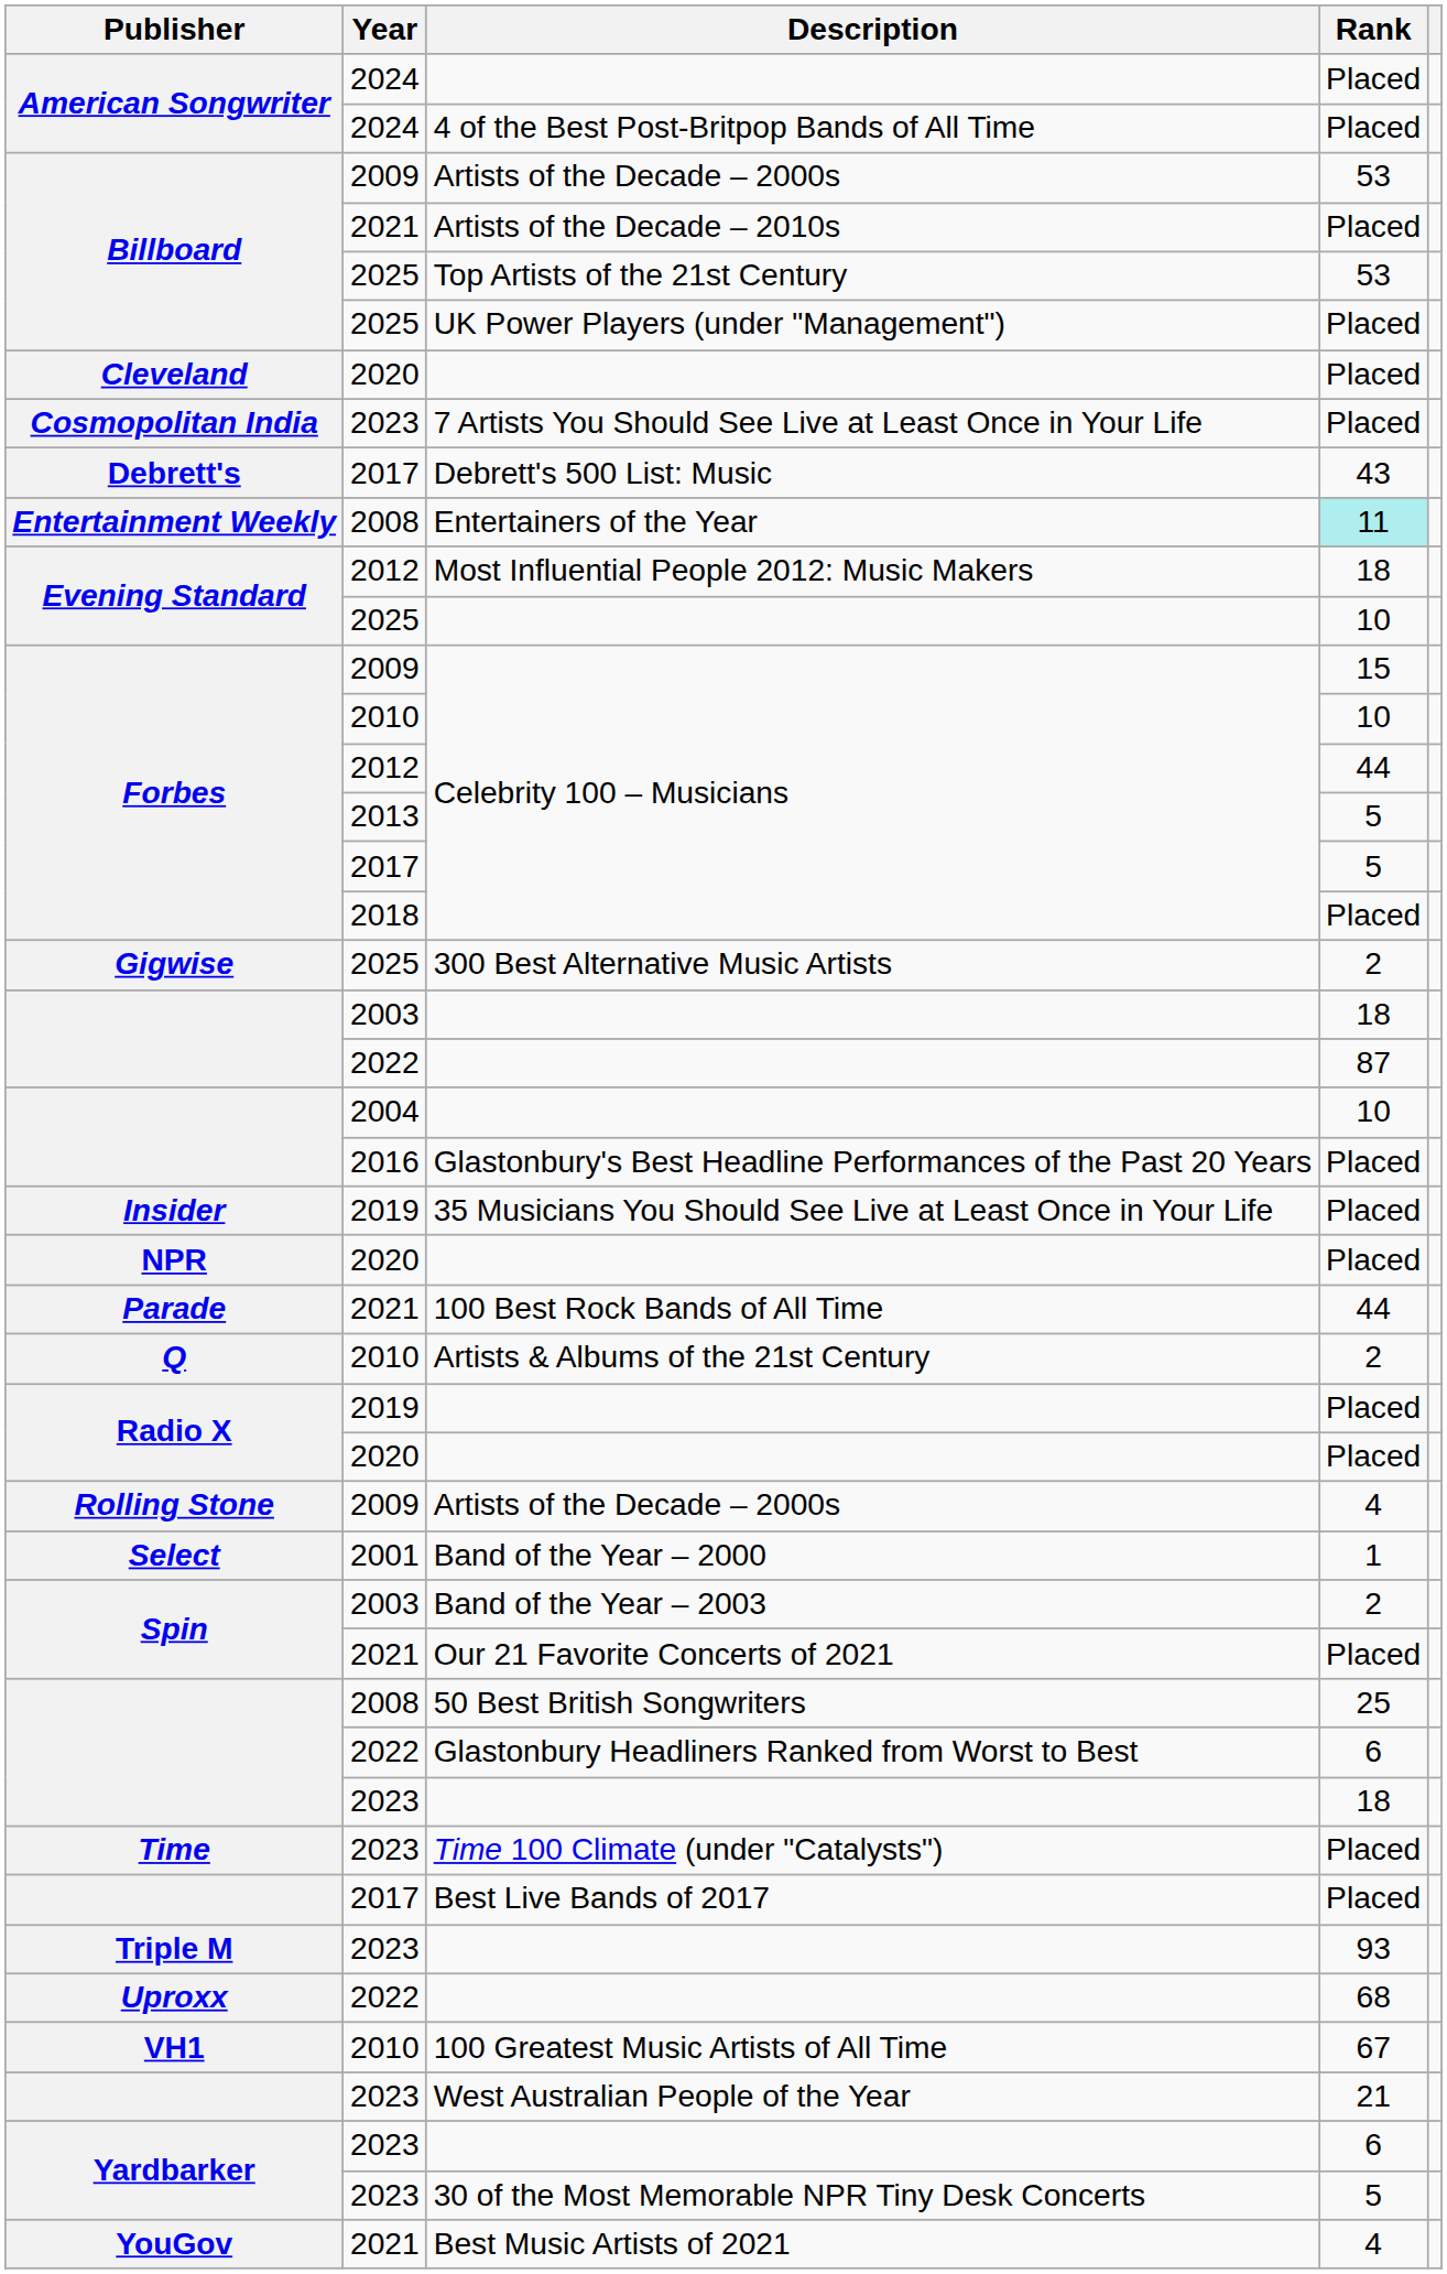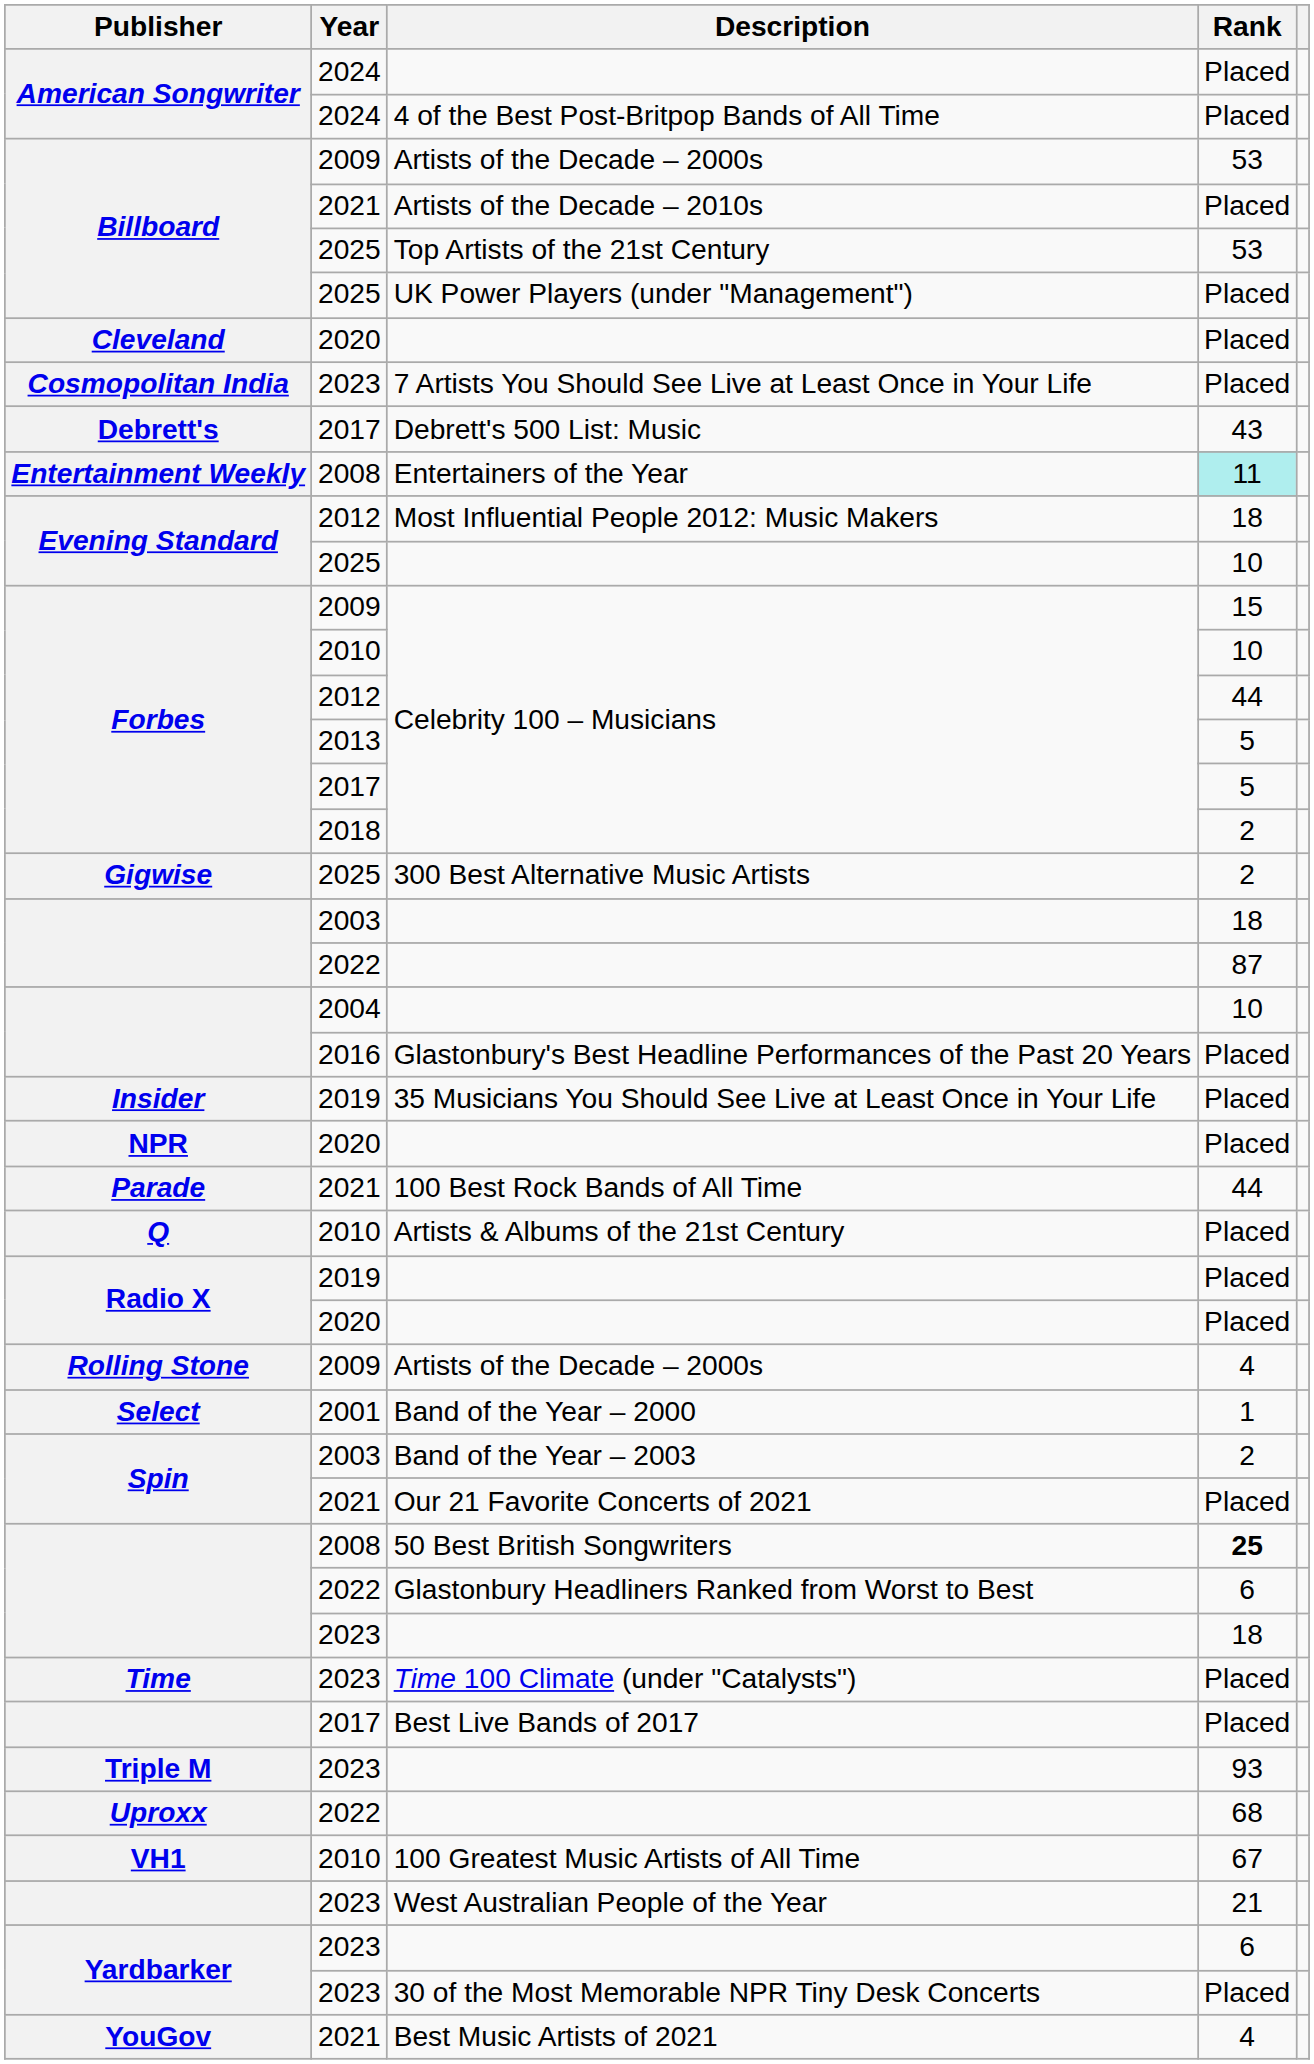2018 / Celebrity 100 – Musicians | Rank: Placed -> 2
Artists & Albums of the 21st Century | Rank: 2 -> Placed
50 Best British Songwriters | Rank: normal -> bold
30 of the Most Memorable NPR Tiny Desk Concerts | Rank: 5 -> Placed
